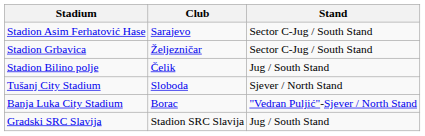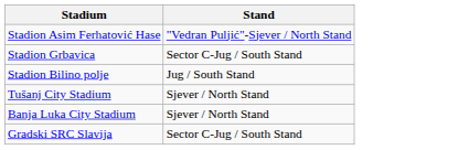- column: Club | Sarajevo | Željezničar | Čelik | Sloboda | Borac | Stadion SRC Slavija
Stadion Asim Ferhatović Hase | Stand: Sector C-Jug / South Stand -> "Vedran Puljić"-Sjever / North Stand
Banja Luka City Stadium | Stand: "Vedran Puljić"-Sjever / North Stand -> Sjever / North Stand
Gradski SRC Slavija | Stand: Jug / South Stand -> Sector C-Jug / South Stand
